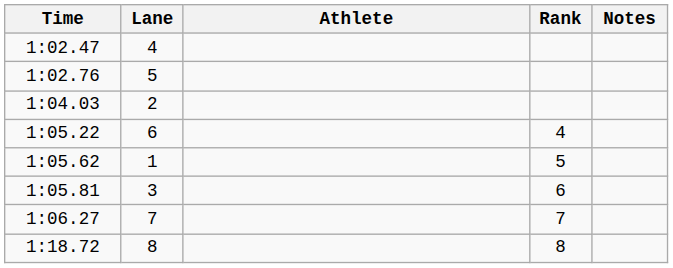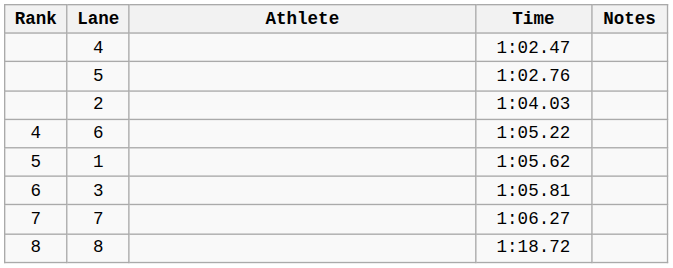columns swapped: Rank <-> Time
